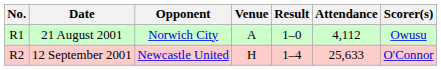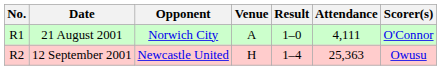21 August 2001 | Attendance: 4,112 -> 4,111
21 August 2001 | Scorer(s): Owusu -> O'Connor
12 September 2001 | Attendance: 25,633 -> 25,363
12 September 2001 | Scorer(s): O'Connor -> Owusu
